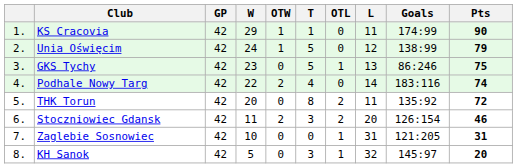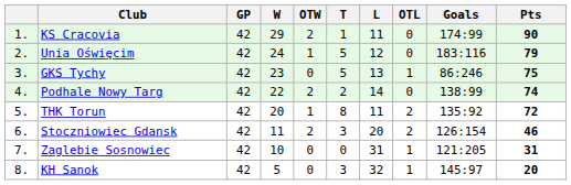columns swapped: OTL <-> L
KS Cracovia | OTW: 1 -> 2
Unia Oświęcim | Goals: 138:99 -> 183:116
Podhale Nowy Targ | T: 4 -> 2
Podhale Nowy Targ | Goals: 183:116 -> 138:99
THK Torun | OTW: 0 -> 1
